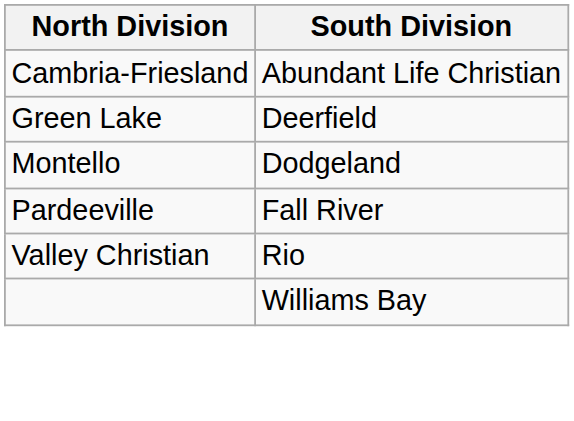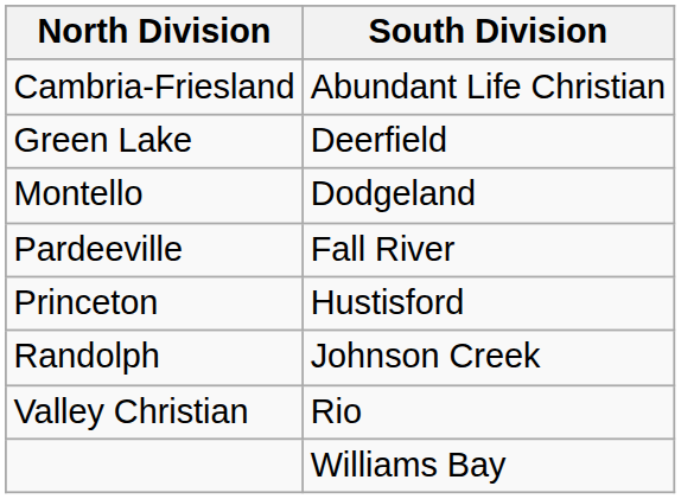+ row: Princeton | Hustisford
+ row: Randolph | Johnson Creek
